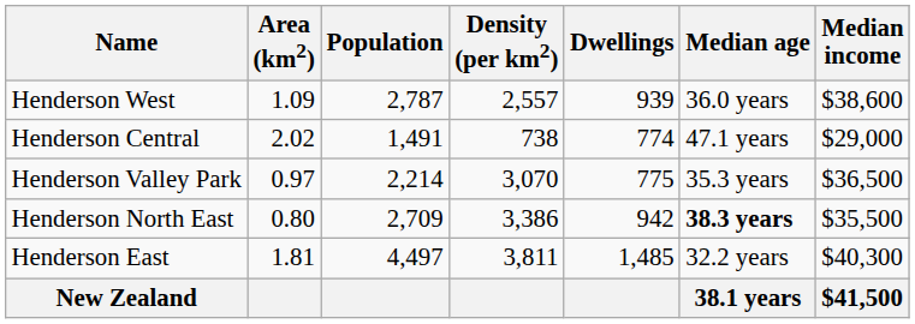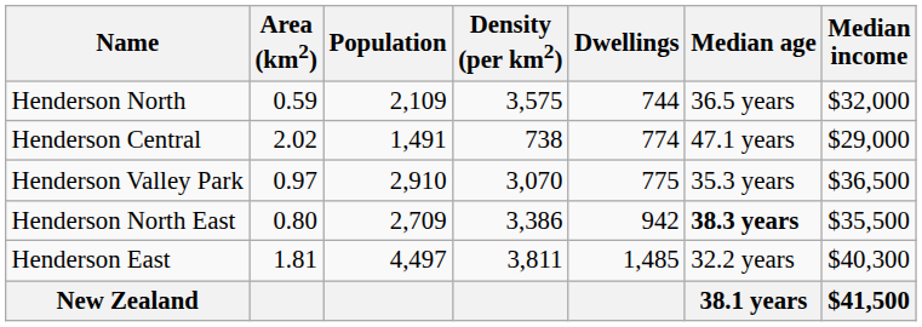+ row: Henderson North | 0.59 | 2,109 | 3,575 | 744 | 36.5 years | $32,000
- row: Henderson West | 1.09 | 2,787 | 2,557 | 939 | 36.0 years | $38,600
Henderson Valley Park | Population: 2,214 -> 2,910
